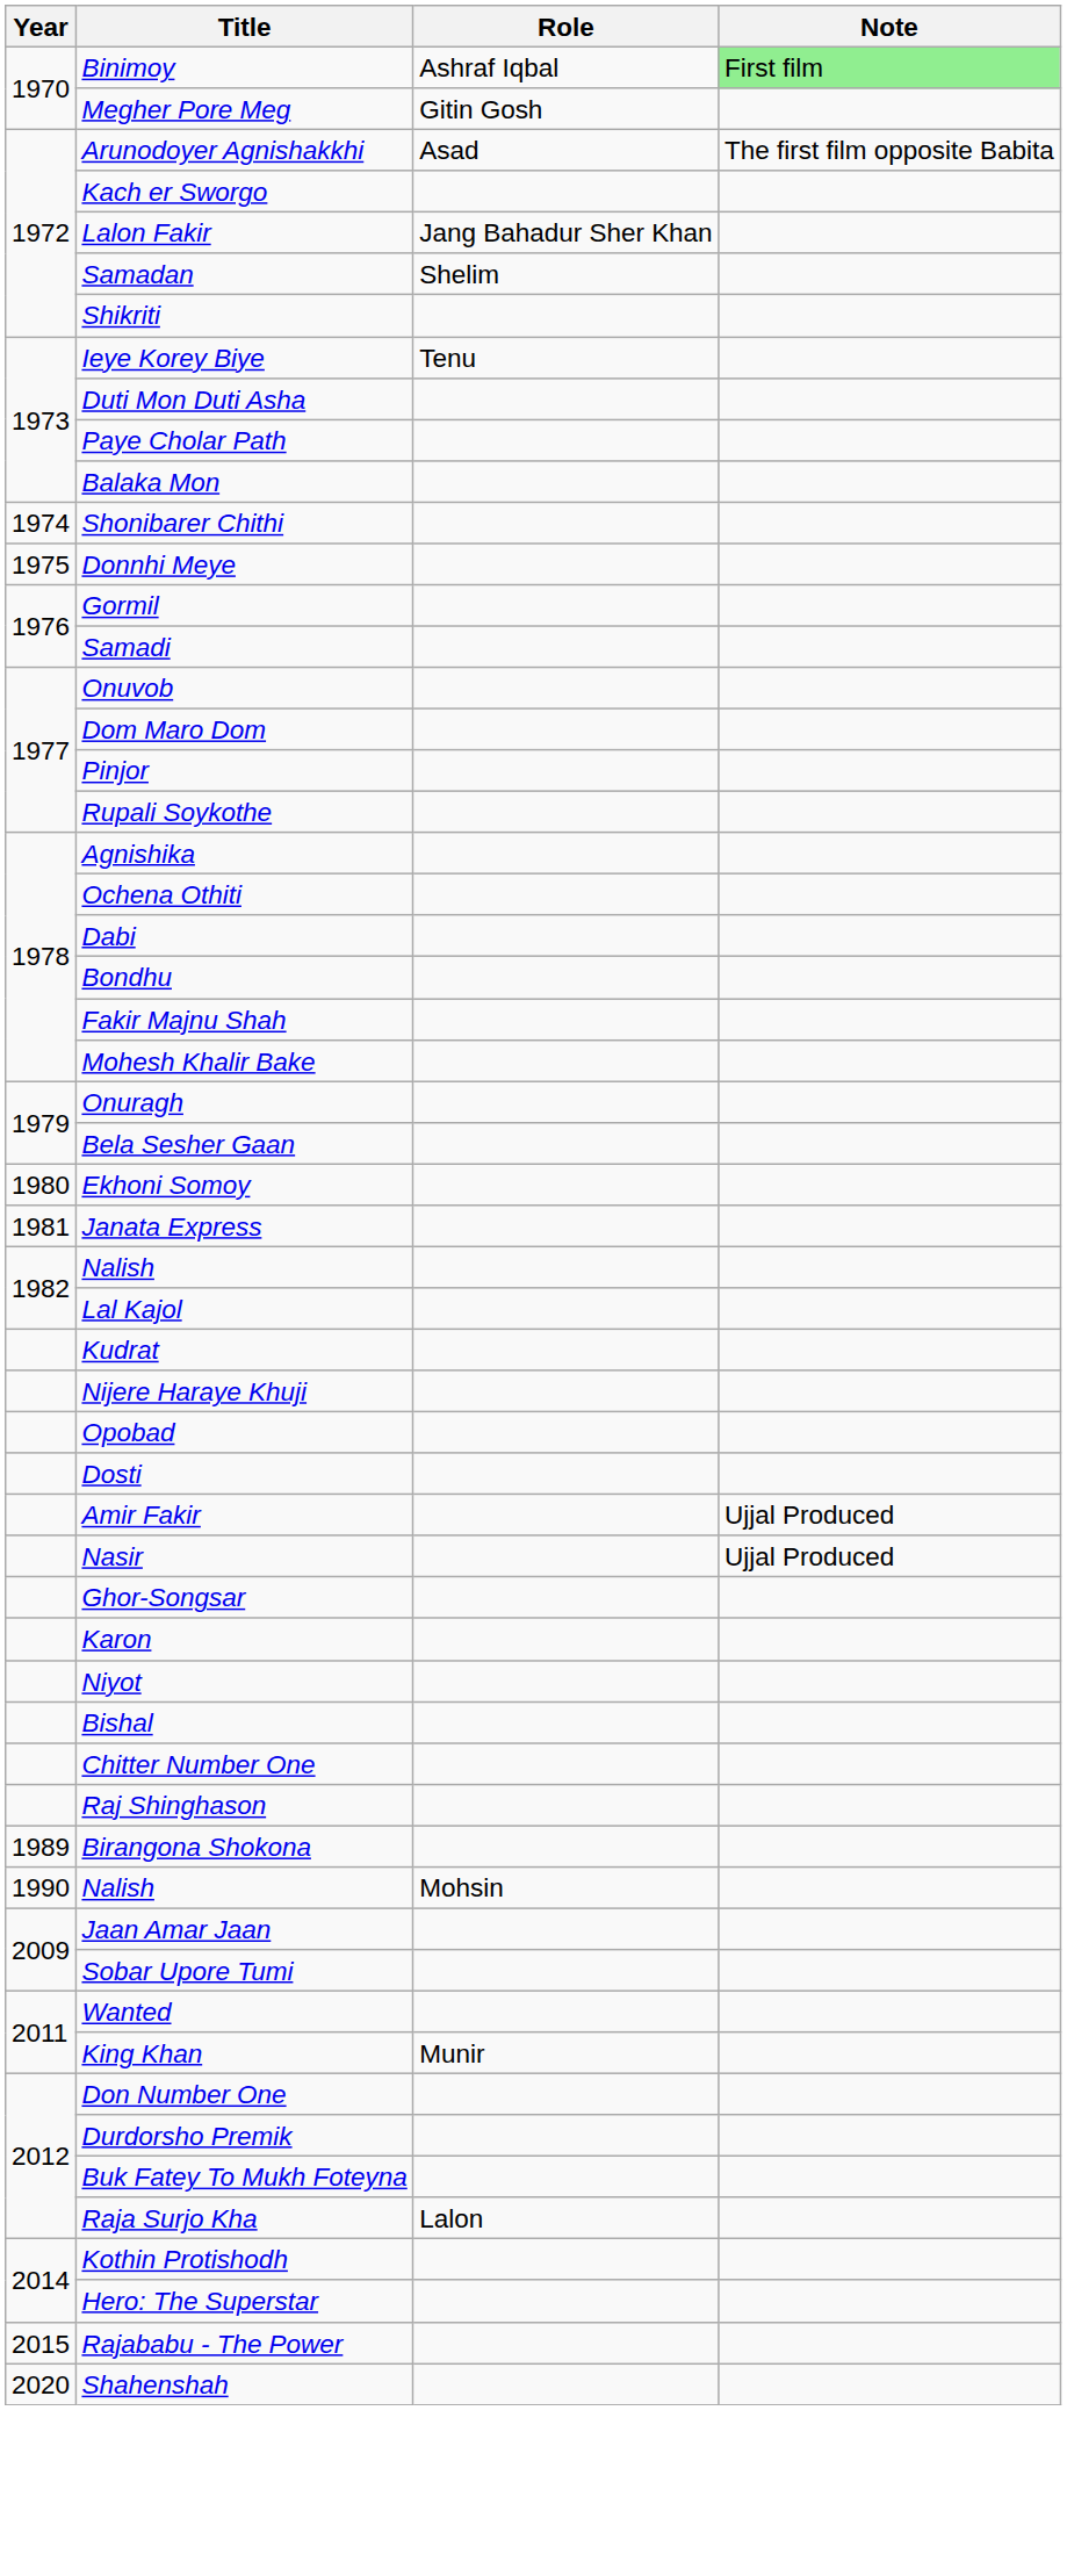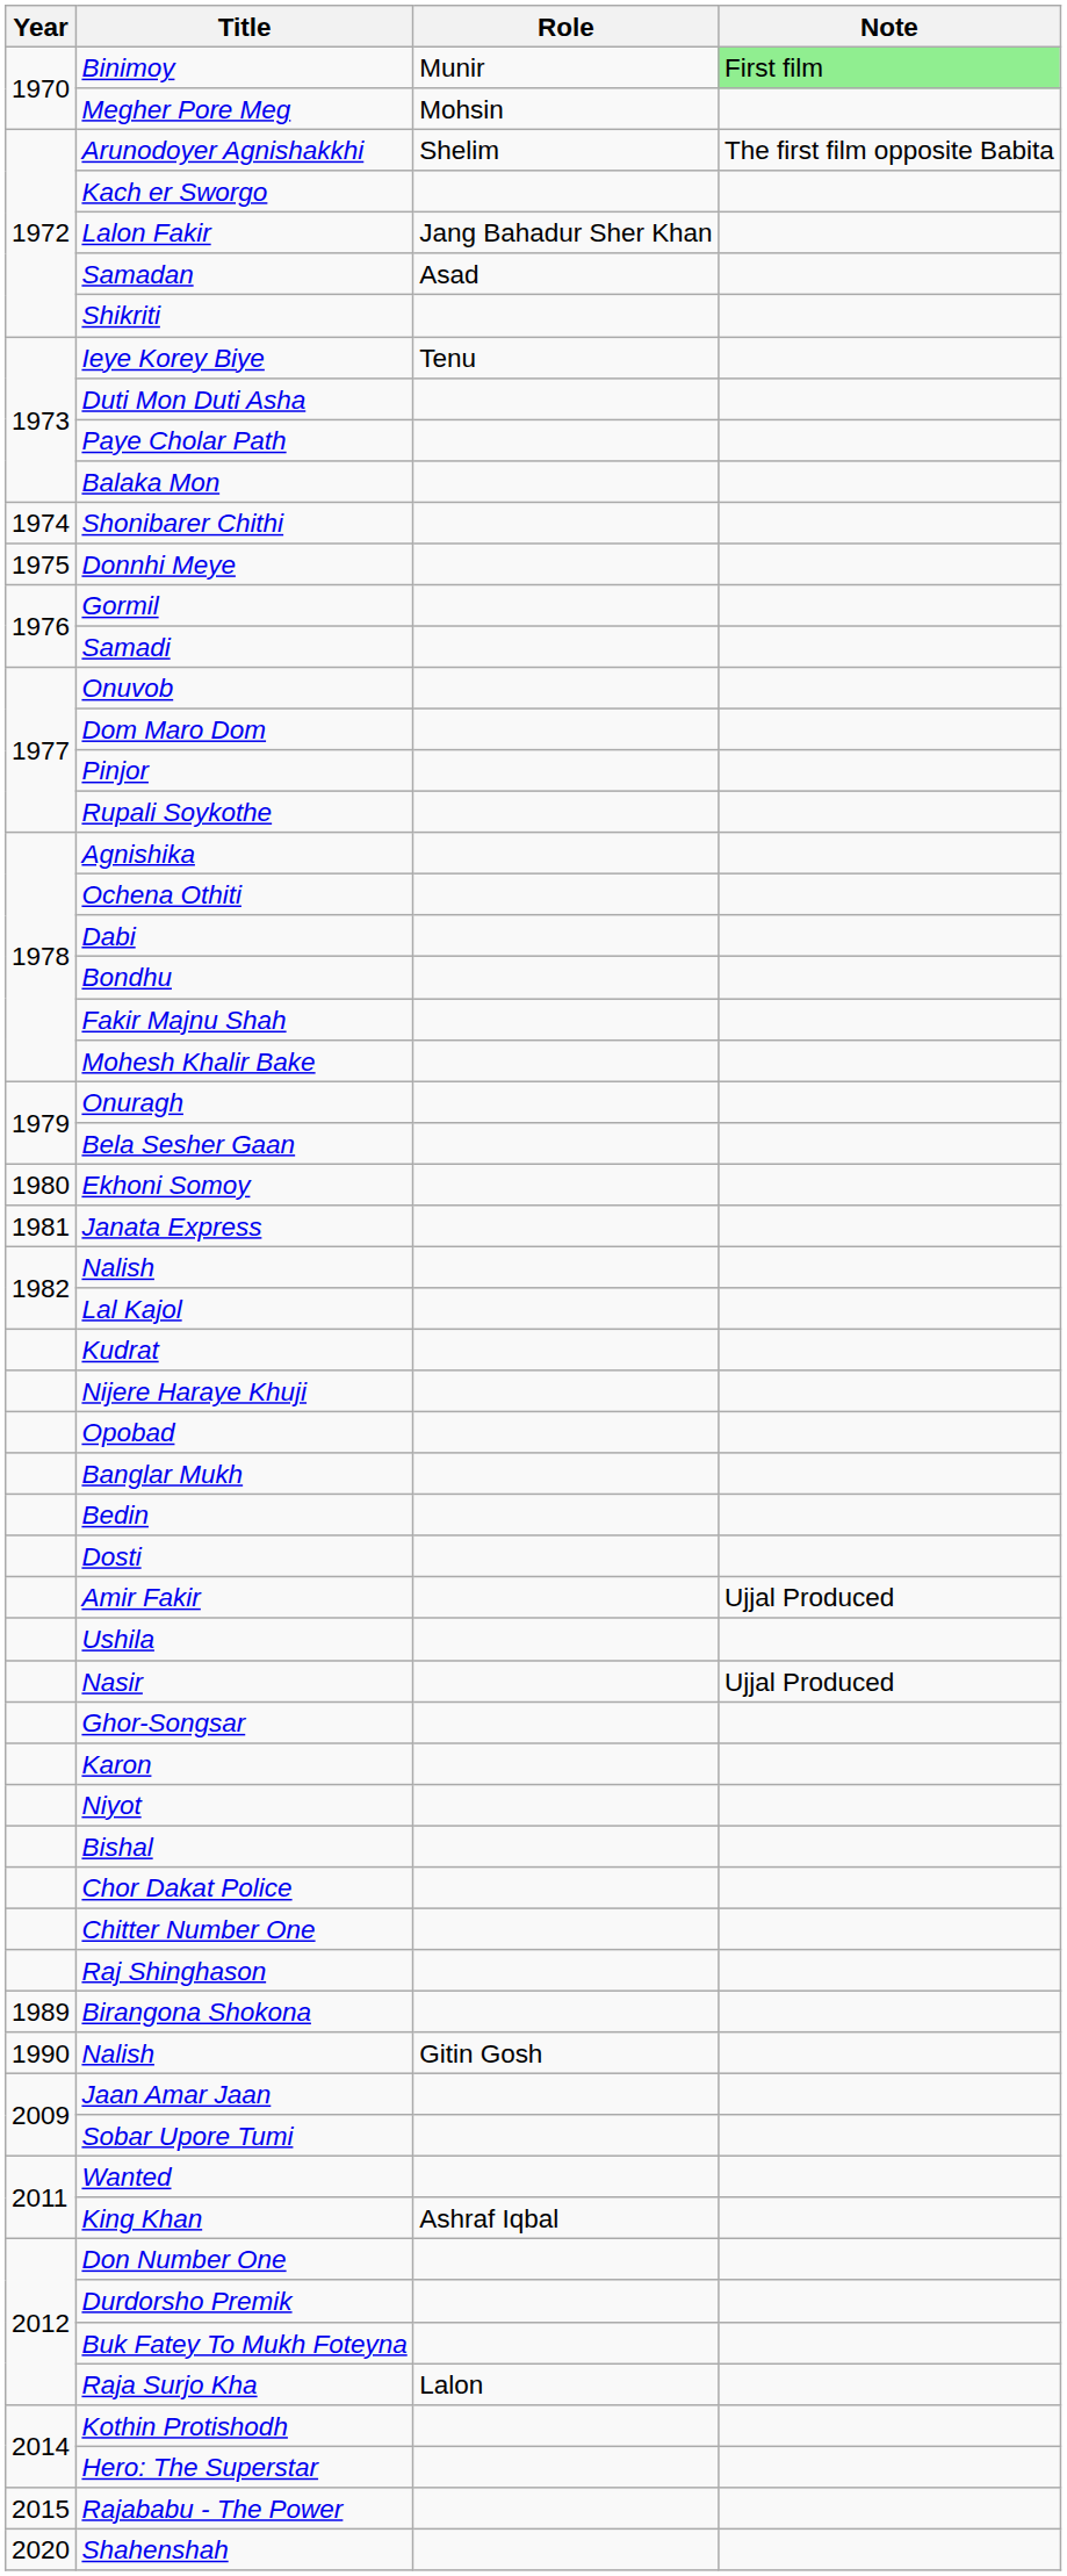Binimoy | Role: Ashraf Iqbal -> Munir
Megher Pore Meg | Role: Gitin Gosh -> Mohsin
Arunodoyer Agnishakkhi | Role: Asad -> Shelim
Samadan | Role: Shelim -> Asad
+ row: Banglar Mukh
+ row: Bedin
+ row: Ushila
+ row: Chor Dakat Police
1990 / Nalish | Role: Mohsin -> Gitin Gosh
King Khan | Role: Munir -> Ashraf Iqbal
